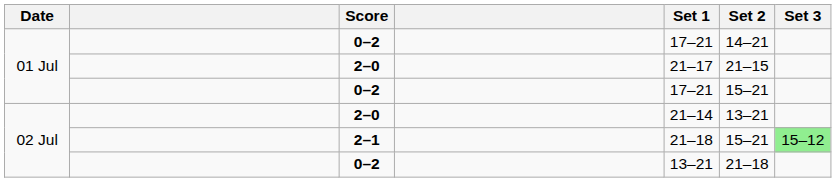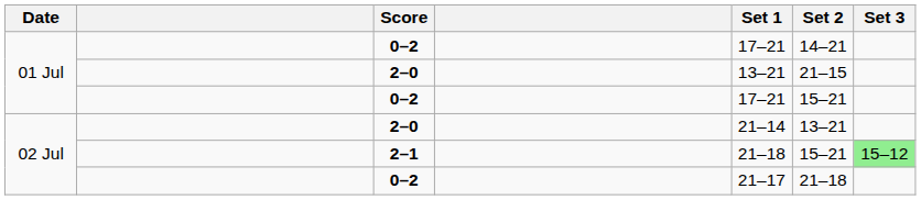01 Jul / 2–0 | Set 1: 21–17 -> 13–21
02 Jul / 0–2 | Set 1: 13–21 -> 21–17
